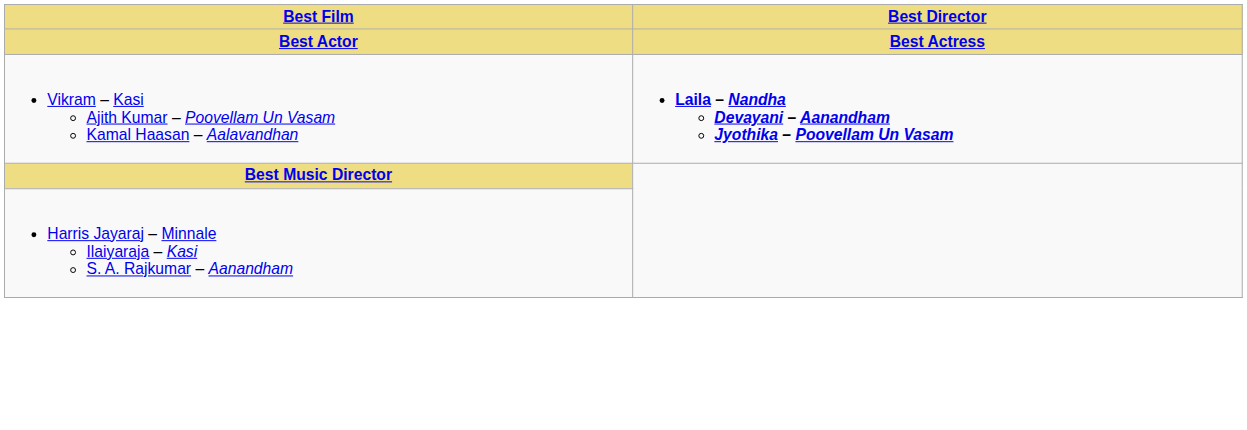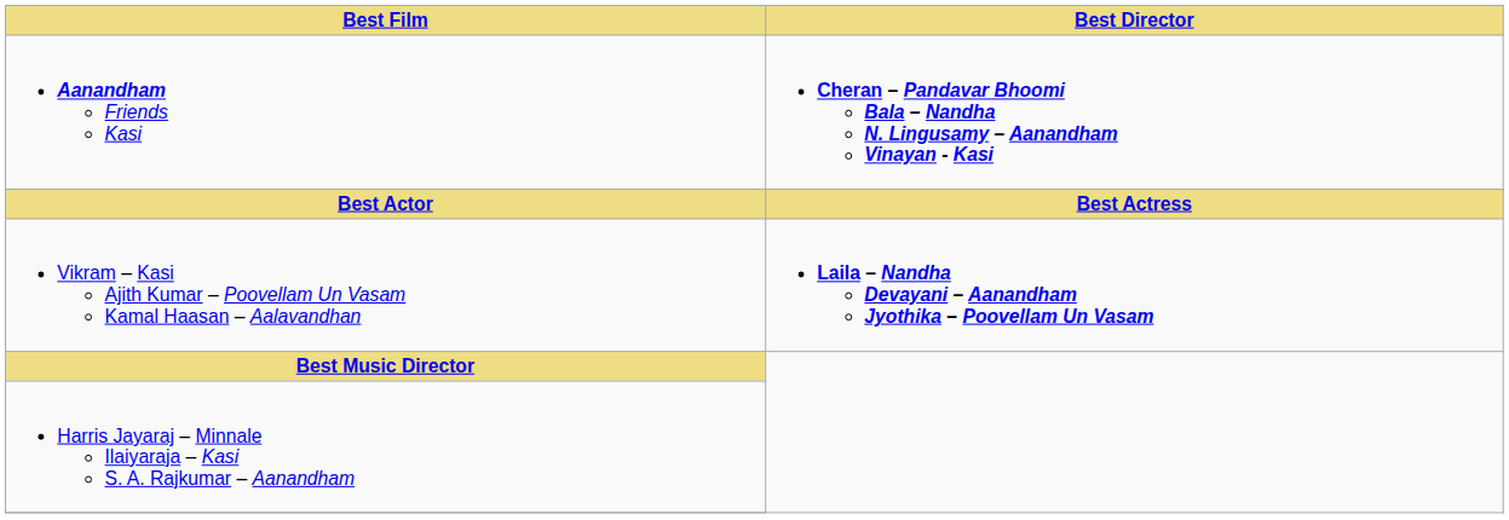+ row: Aanandham Friends Kasi | Cheran – Pandavar Bhoomi Bala – Nandha N. Lingusamy – Aanandham Vinayan - Kasi
